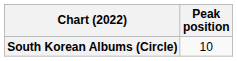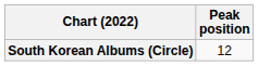South Korean Albums (Circle) | Peak position: 10 -> 12
